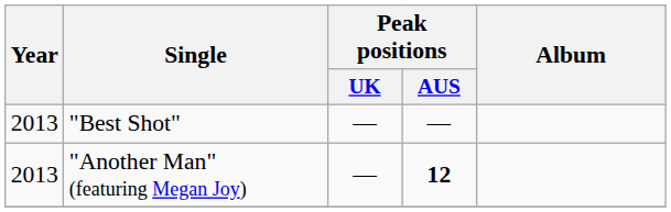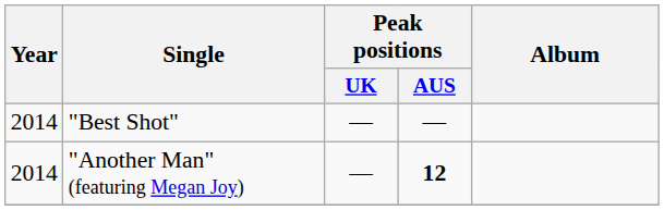"Best Shot" | Year: 2013 -> 2014
"Another Man" (featuring Megan Joy) | Year: 2013 -> 2014
